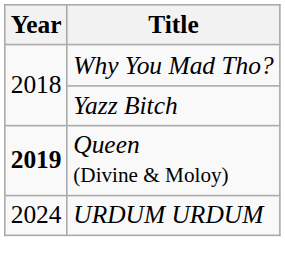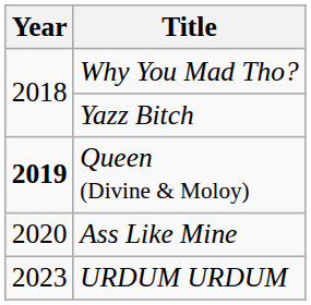+ row: 2020 | Ass Like Mine
URDUM URDUM | Year: 2024 -> 2023
